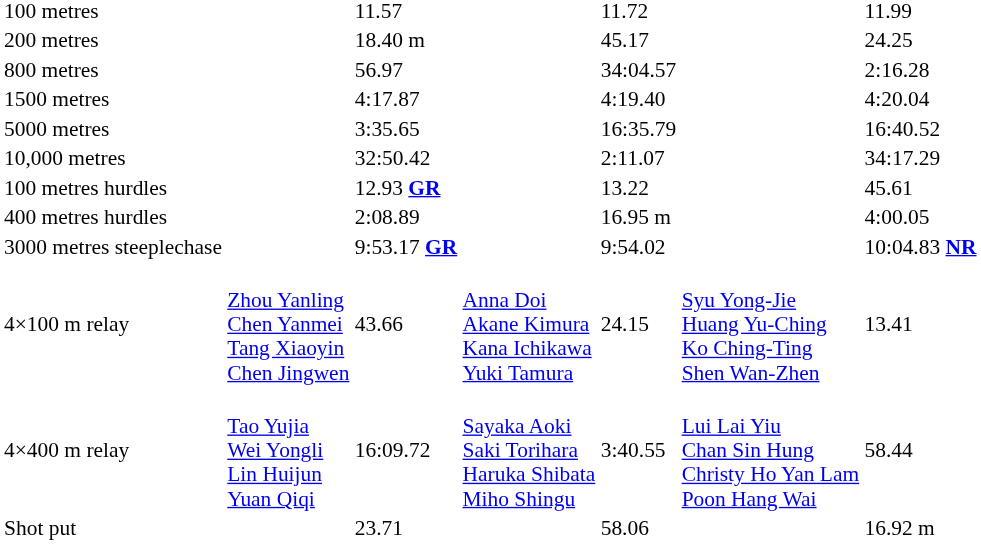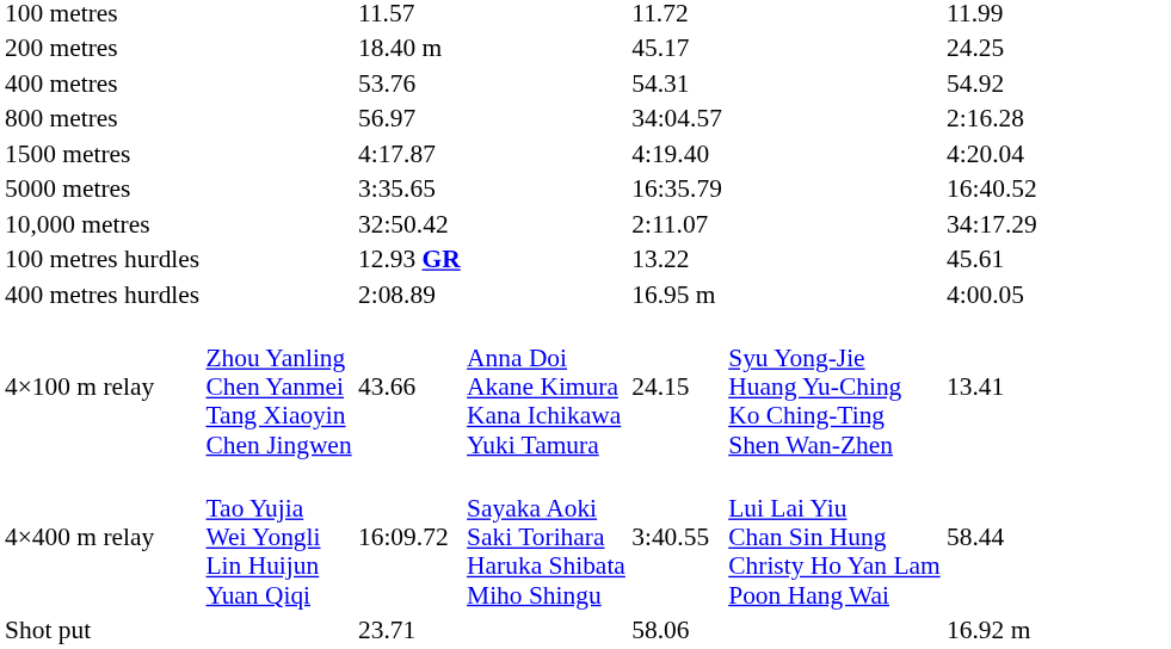+ row: 400 metres | 53.76 | 54.31 | 54.92
- row: 3000 metres steeplechase | 9:53.17 GR | 9:54.02 | 10:04.83 NR
